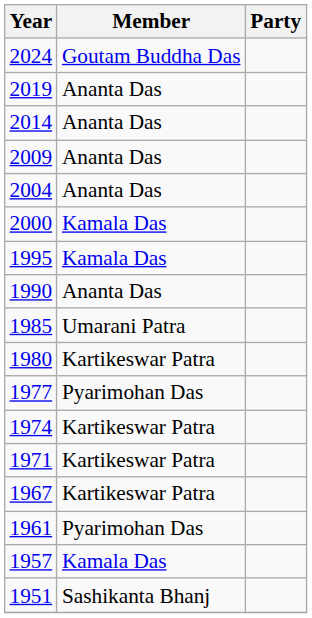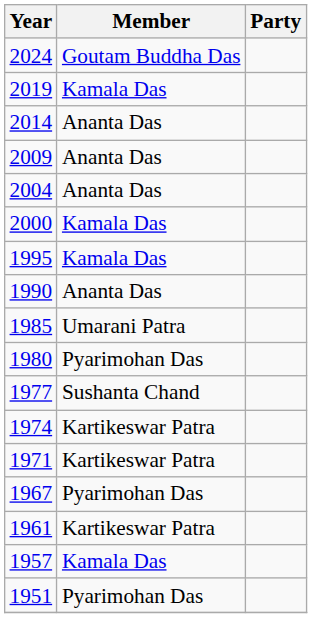2019 | Member: Ananta Das -> Kamala Das
1980 | Member: Kartikeswar Patra -> Pyarimohan Das
1977 | Member: Pyarimohan Das -> Sushanta Chand
1967 | Member: Kartikeswar Patra -> Pyarimohan Das
1961 | Member: Pyarimohan Das -> Kartikeswar Patra
1951 | Member: Sashikanta Bhanj -> Pyarimohan Das
